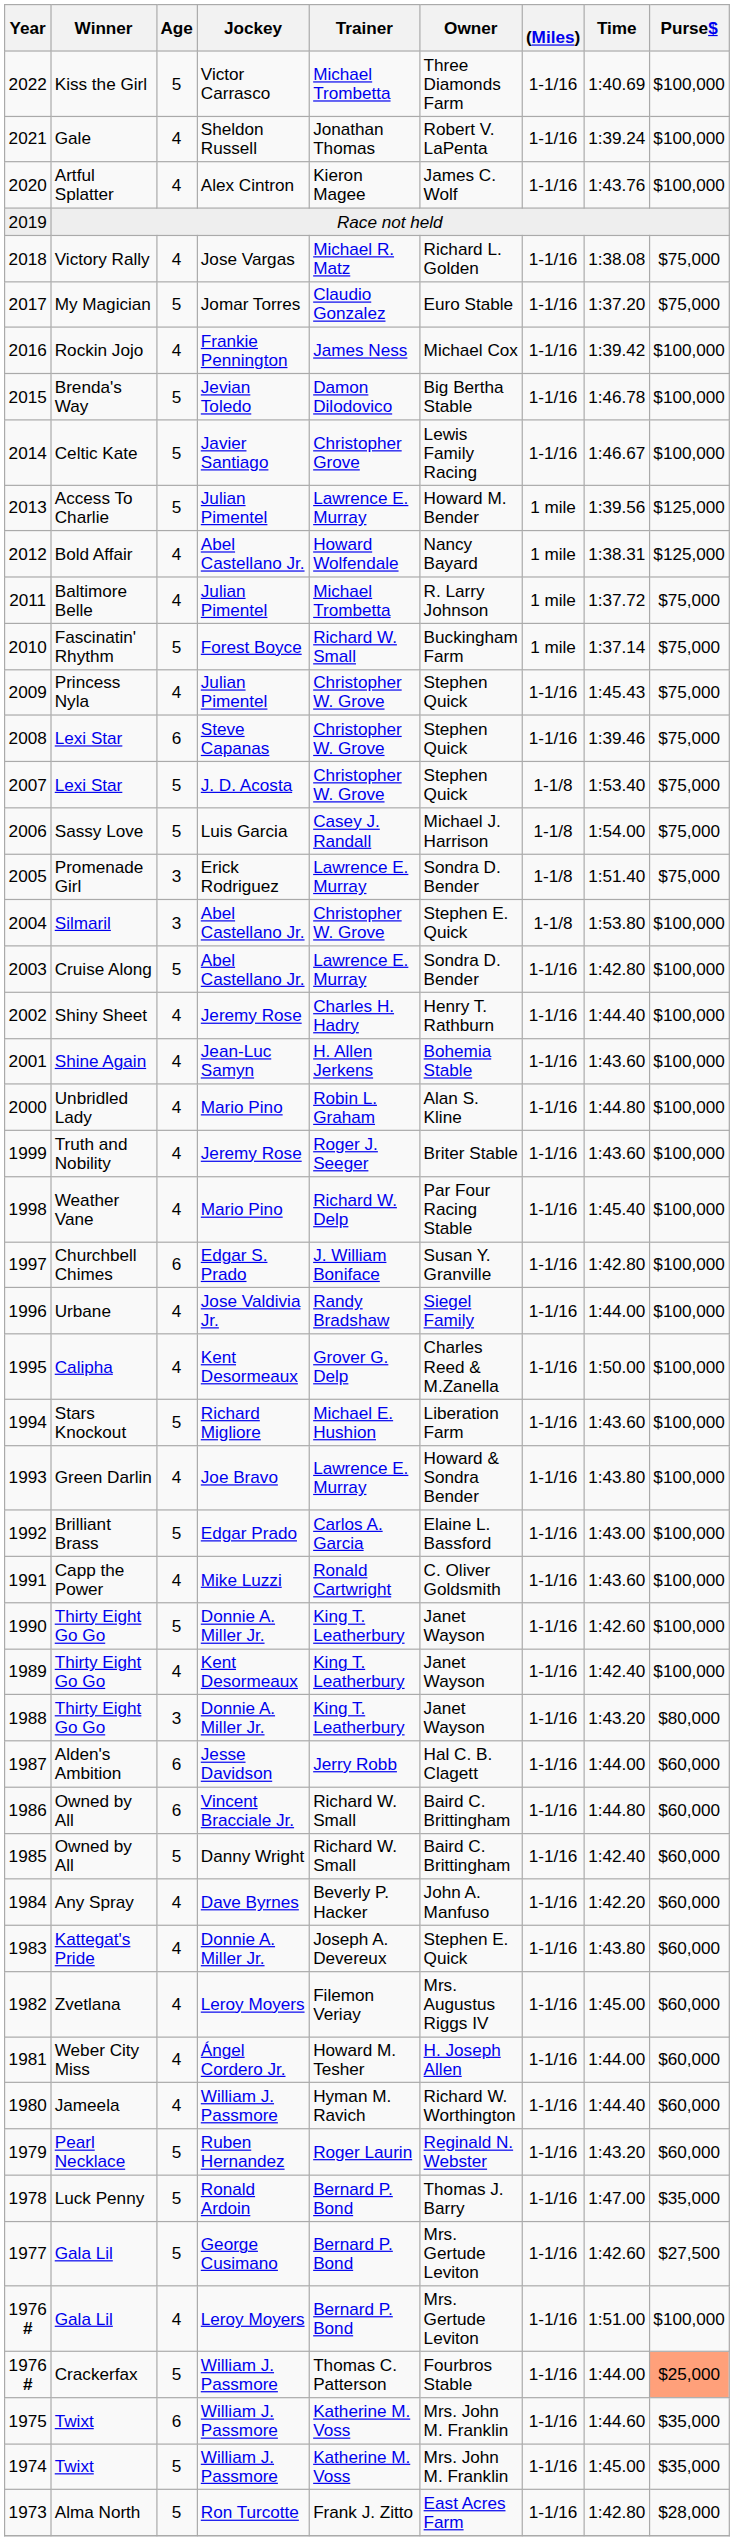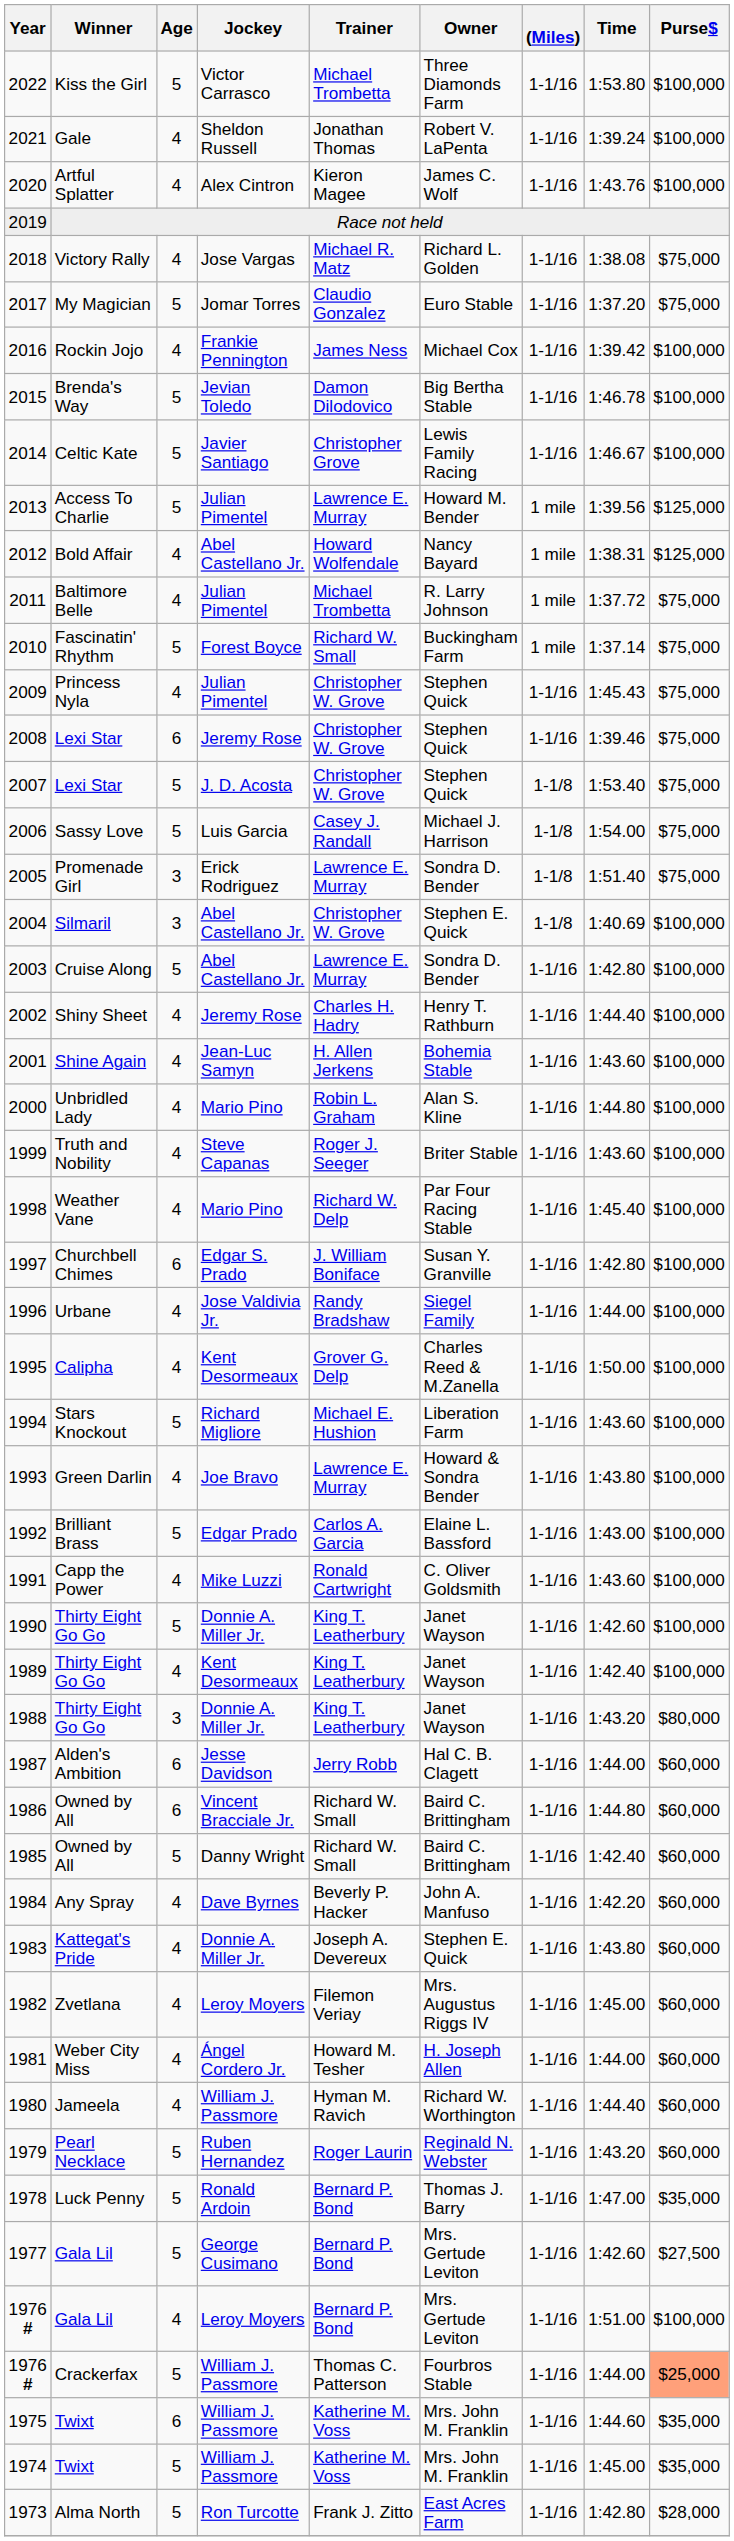2022 | Time: 1:40.69 -> 1:53.80
2008 | Jockey: Steve Capanas -> Jeremy Rose
2004 | Time: 1:53.80 -> 1:40.69
1999 | Jockey: Jeremy Rose -> Steve Capanas
